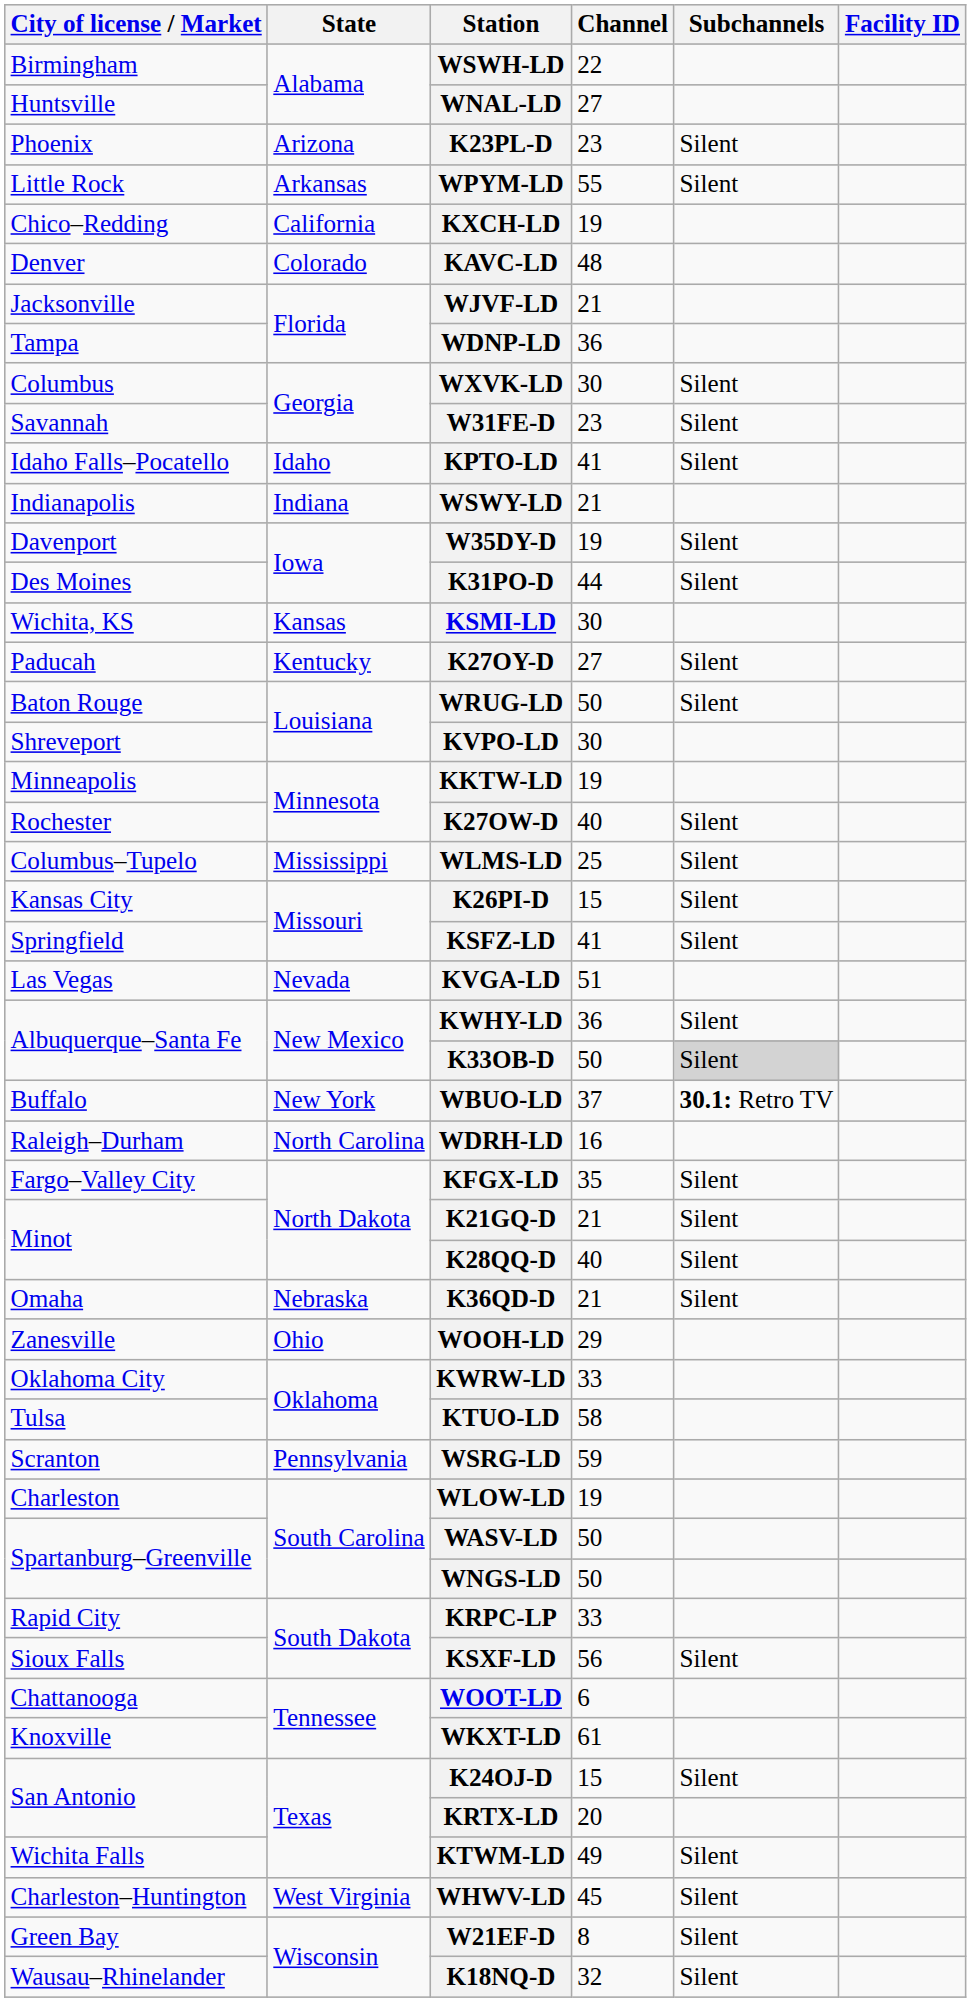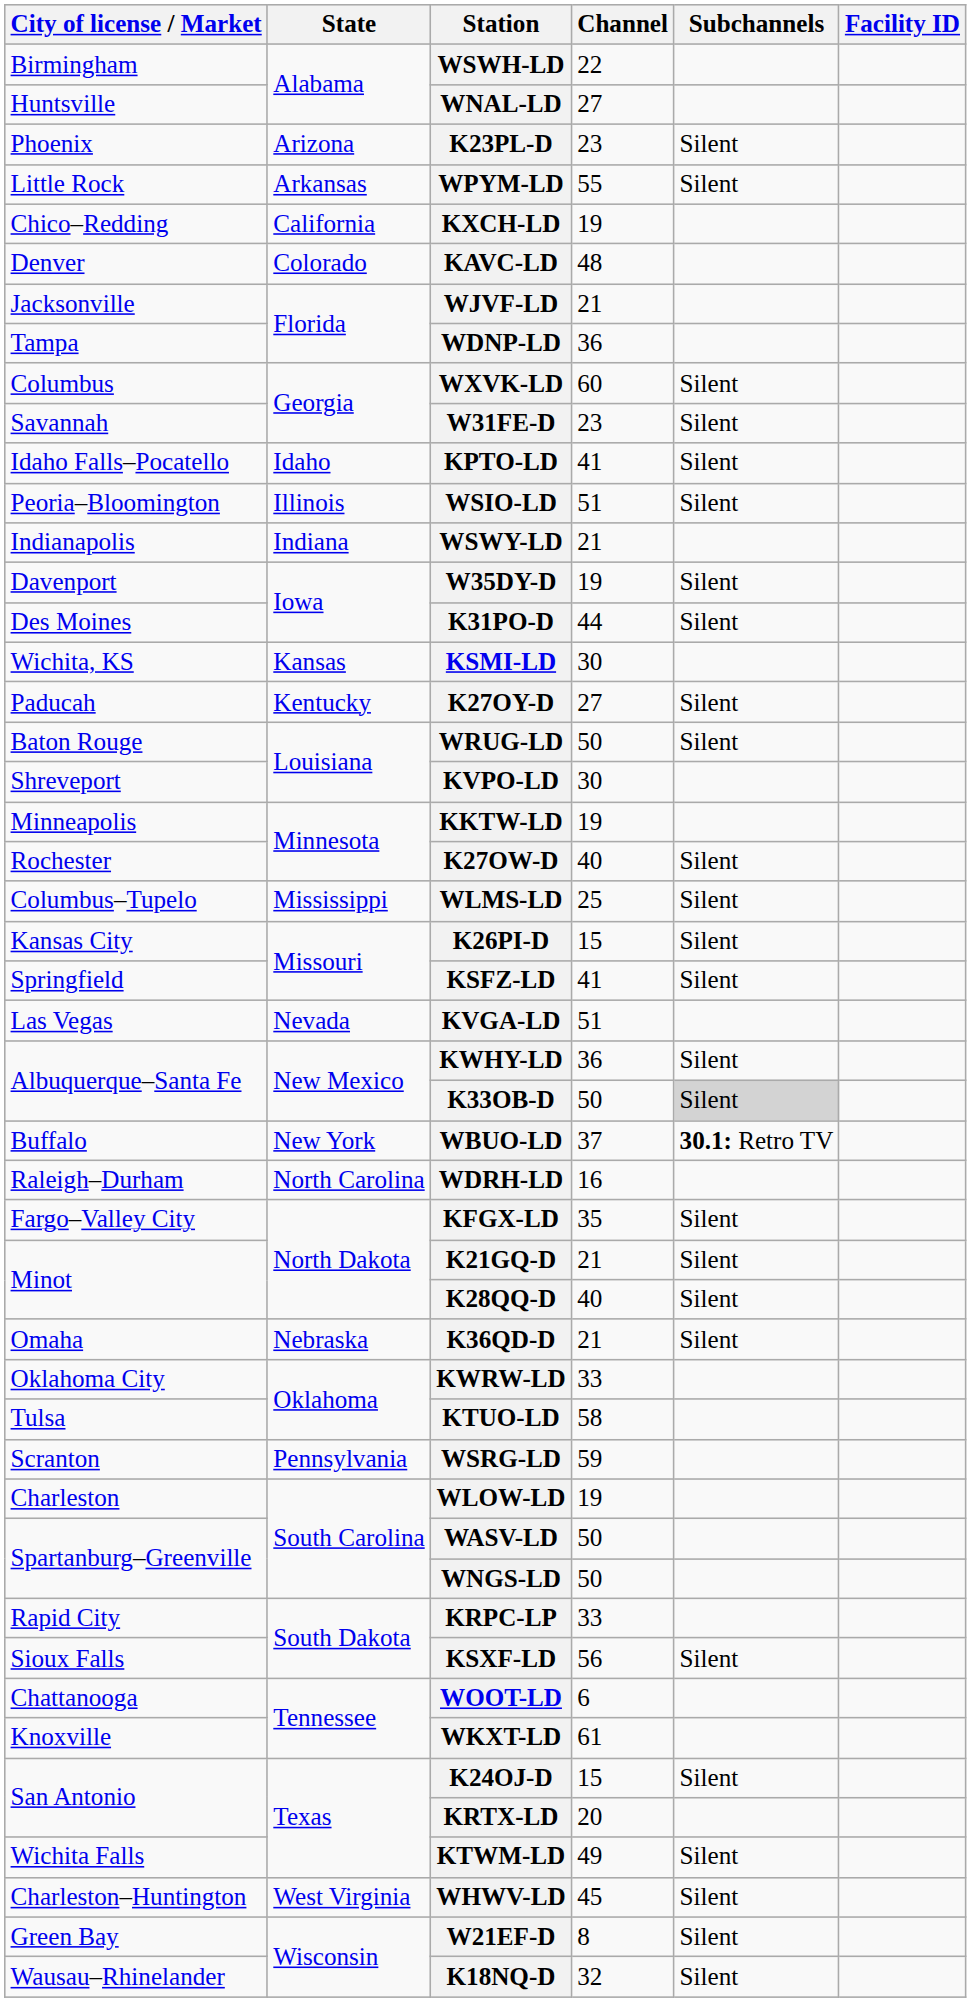WXVK-LD | Channel: 30 -> 60
+ row: Peoria–Bloomington | Illinois | WSIO-LD | 51 | Silent
- row: Zanesville | Ohio | WOOH-LD | 29
